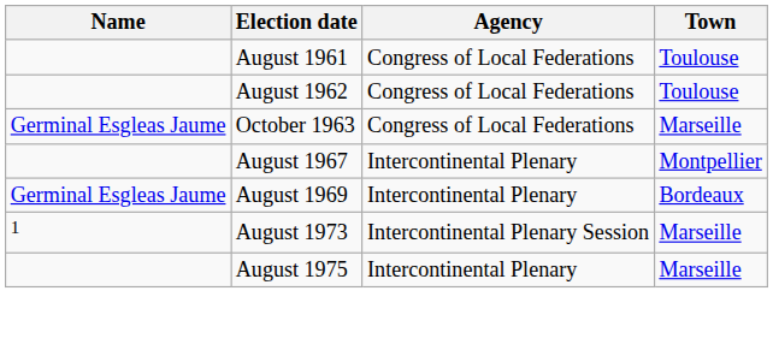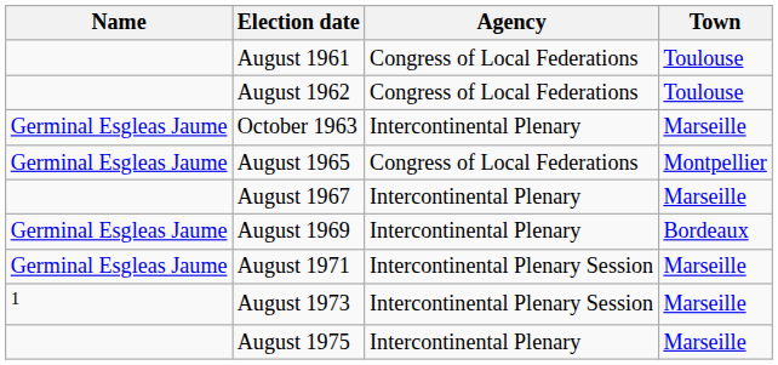October 1963 | Agency: Congress of Local Federations -> Intercontinental Plenary
+ row: Germinal Esgleas Jaume | August 1965 | Congress of Local Federations | Montpellier
August 1967 | Town: Montpellier -> Marseille
+ row: Germinal Esgleas Jaume | August 1971 | Intercontinental Plenary Session | Marseille
